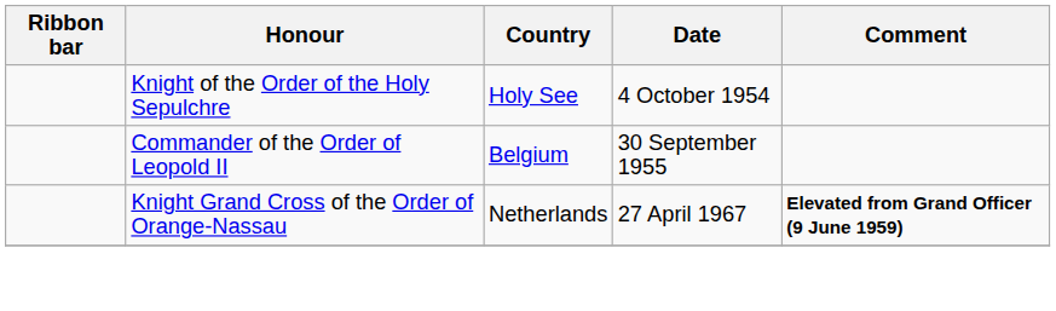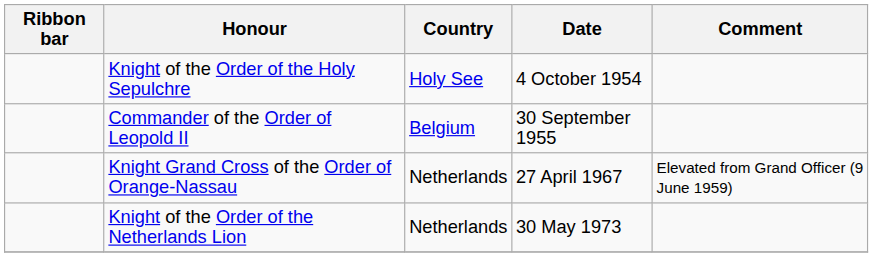Knight Grand Cross of the Order of Orange-Nassau | Comment: bold -> normal
+ row: Knight of the Order of the Netherlands Lion | Netherlands | 30 May 1973
